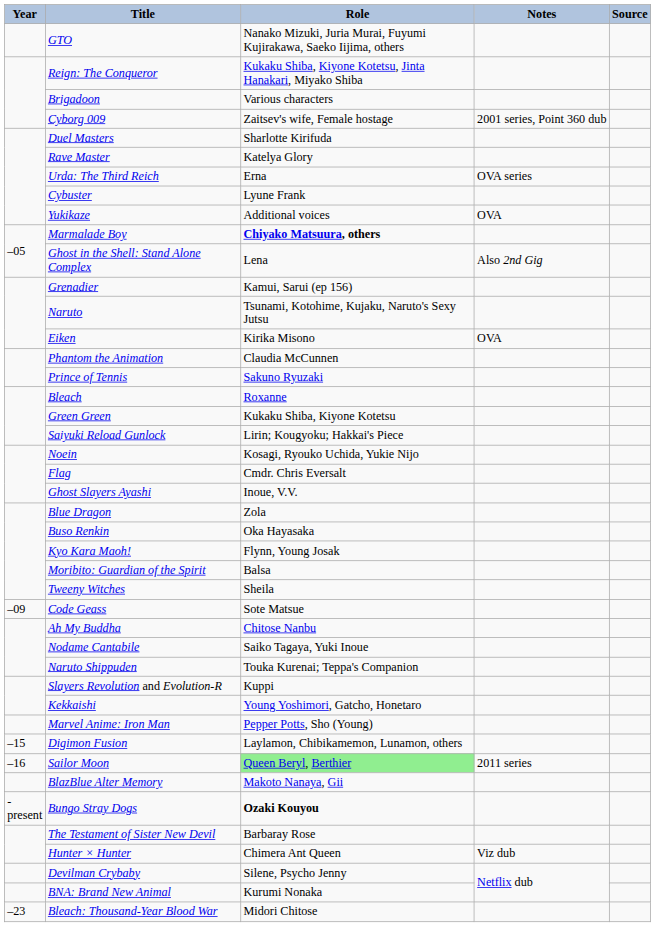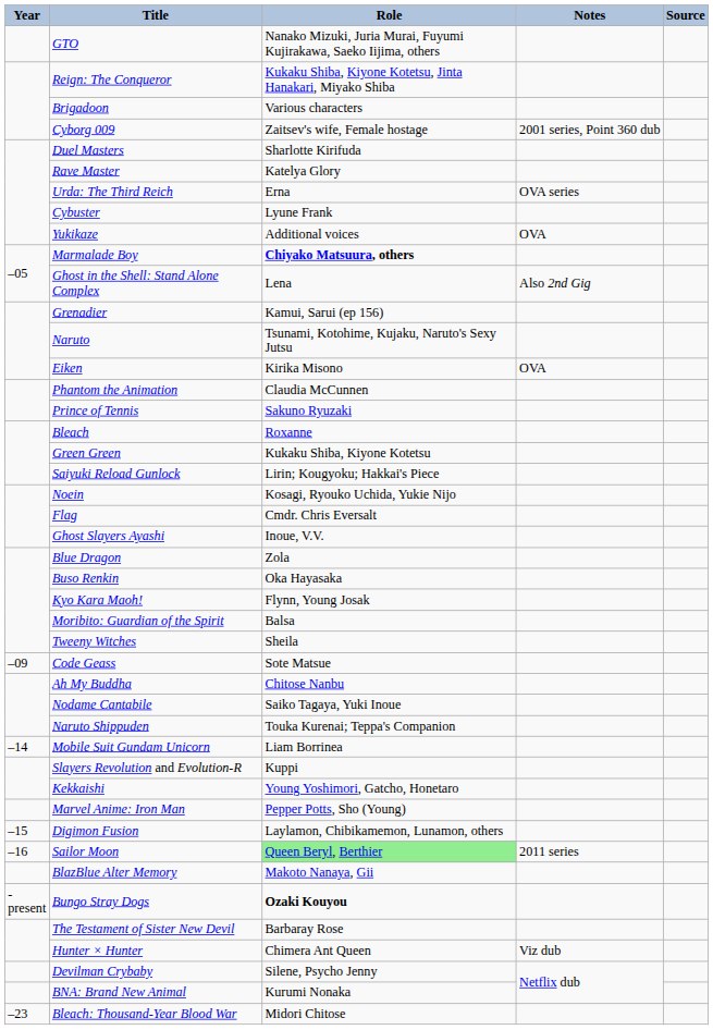+ row: –14 | Mobile Suit Gundam Unicorn | Liam Borrinea
